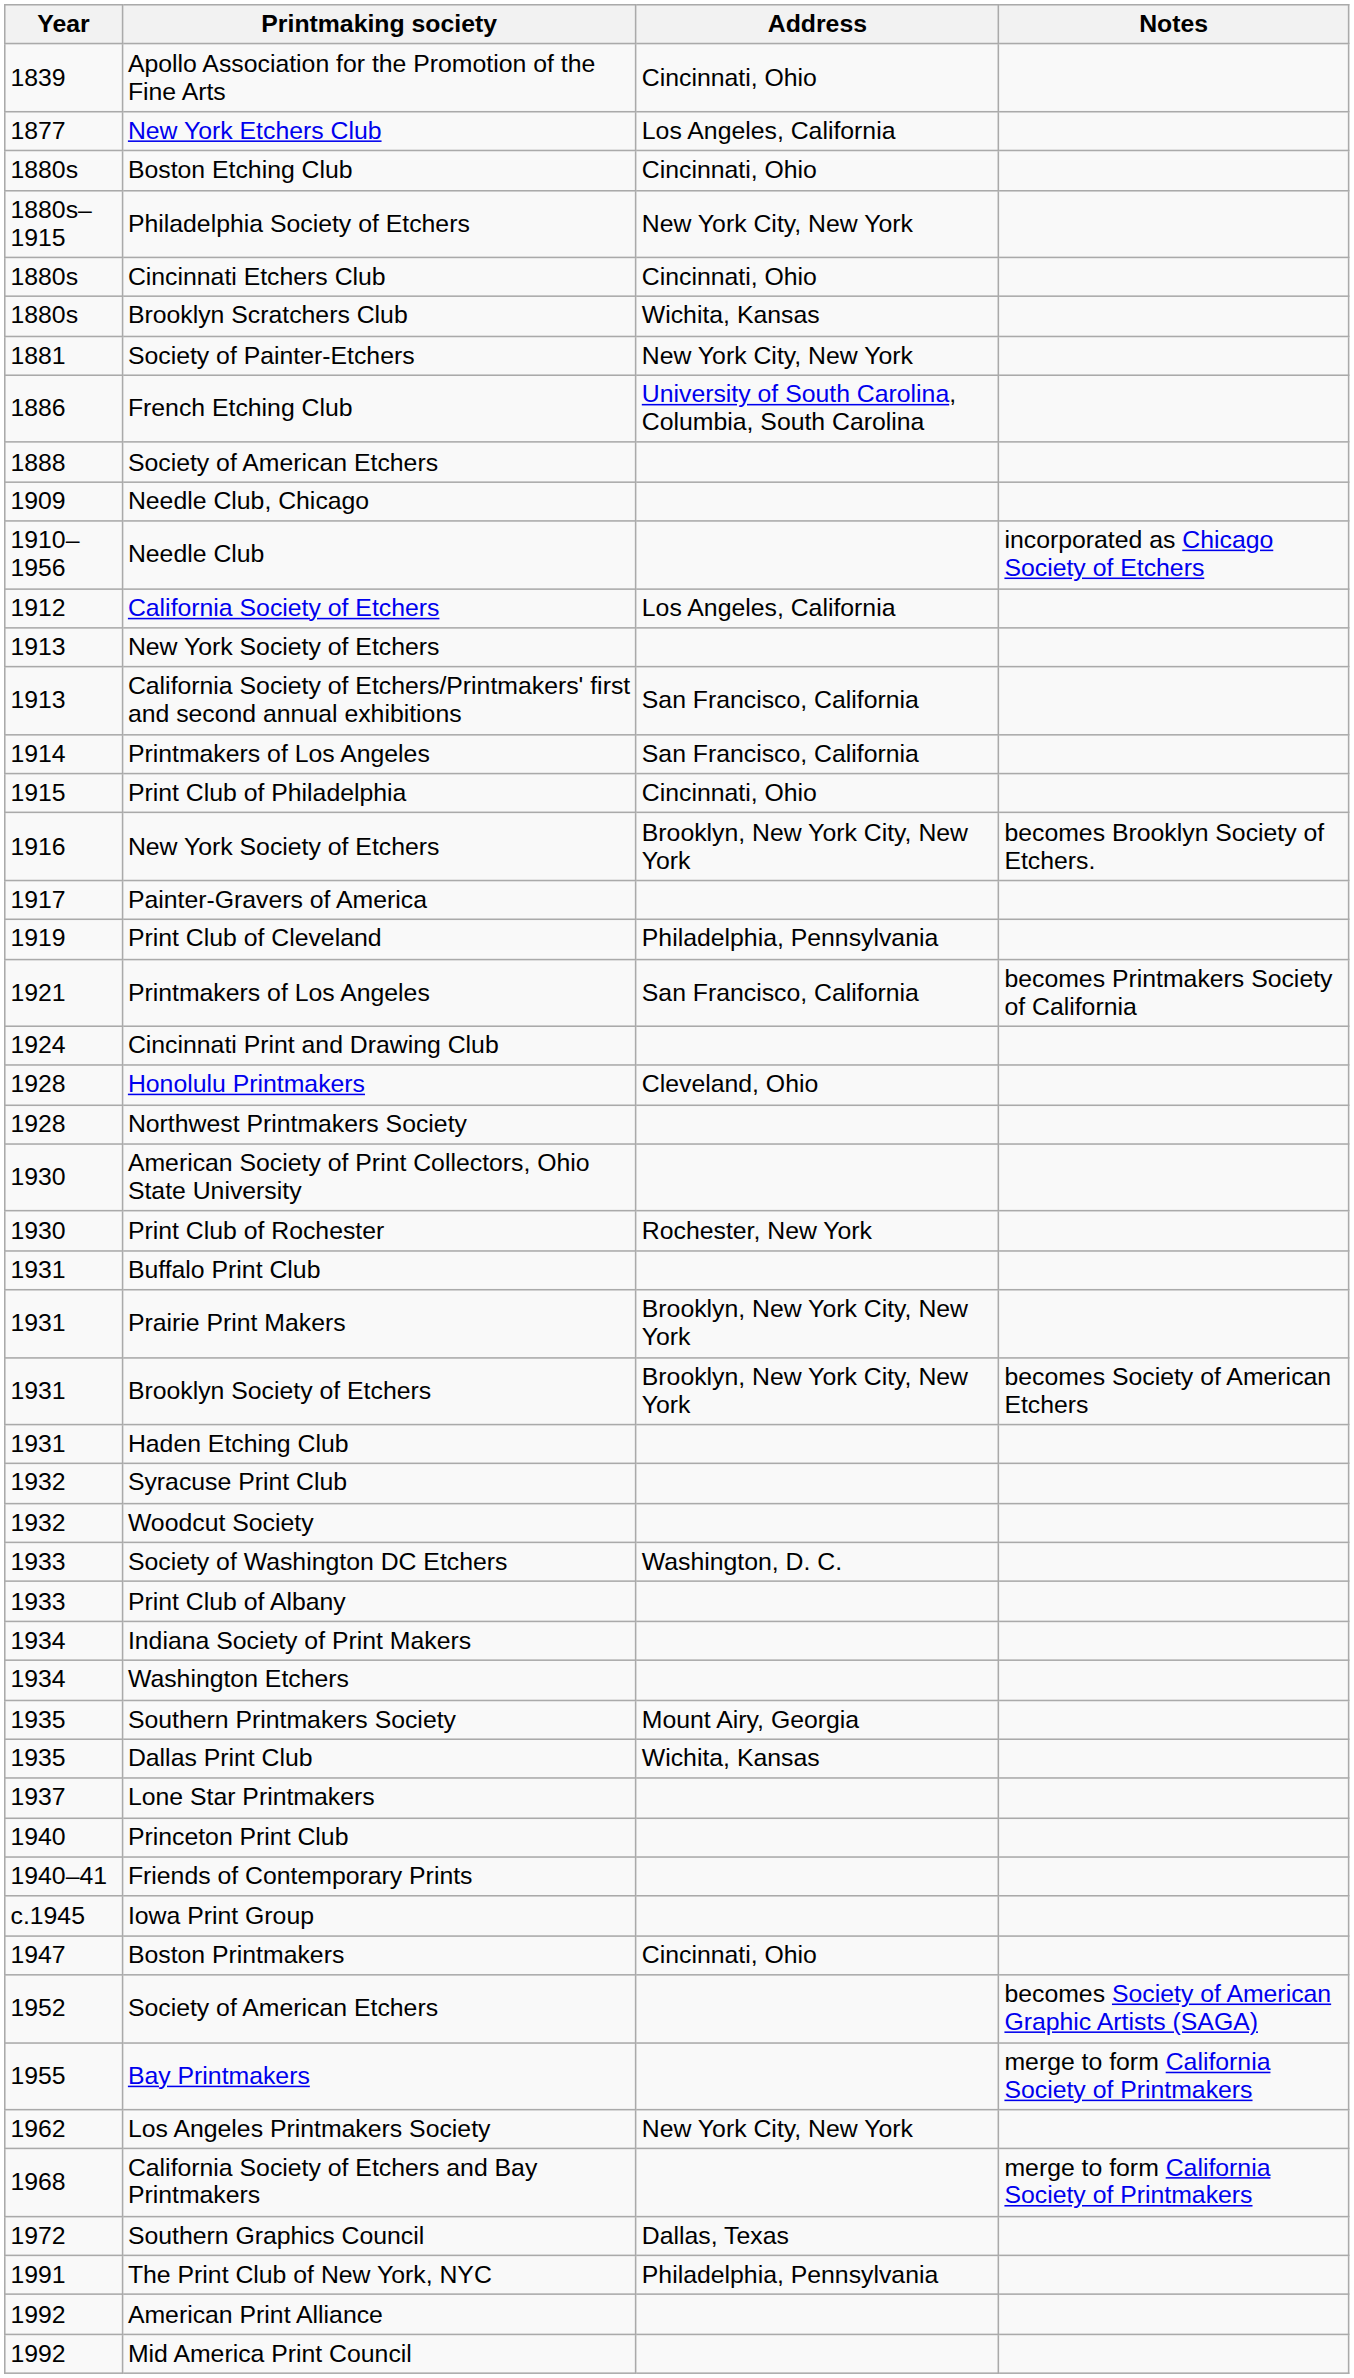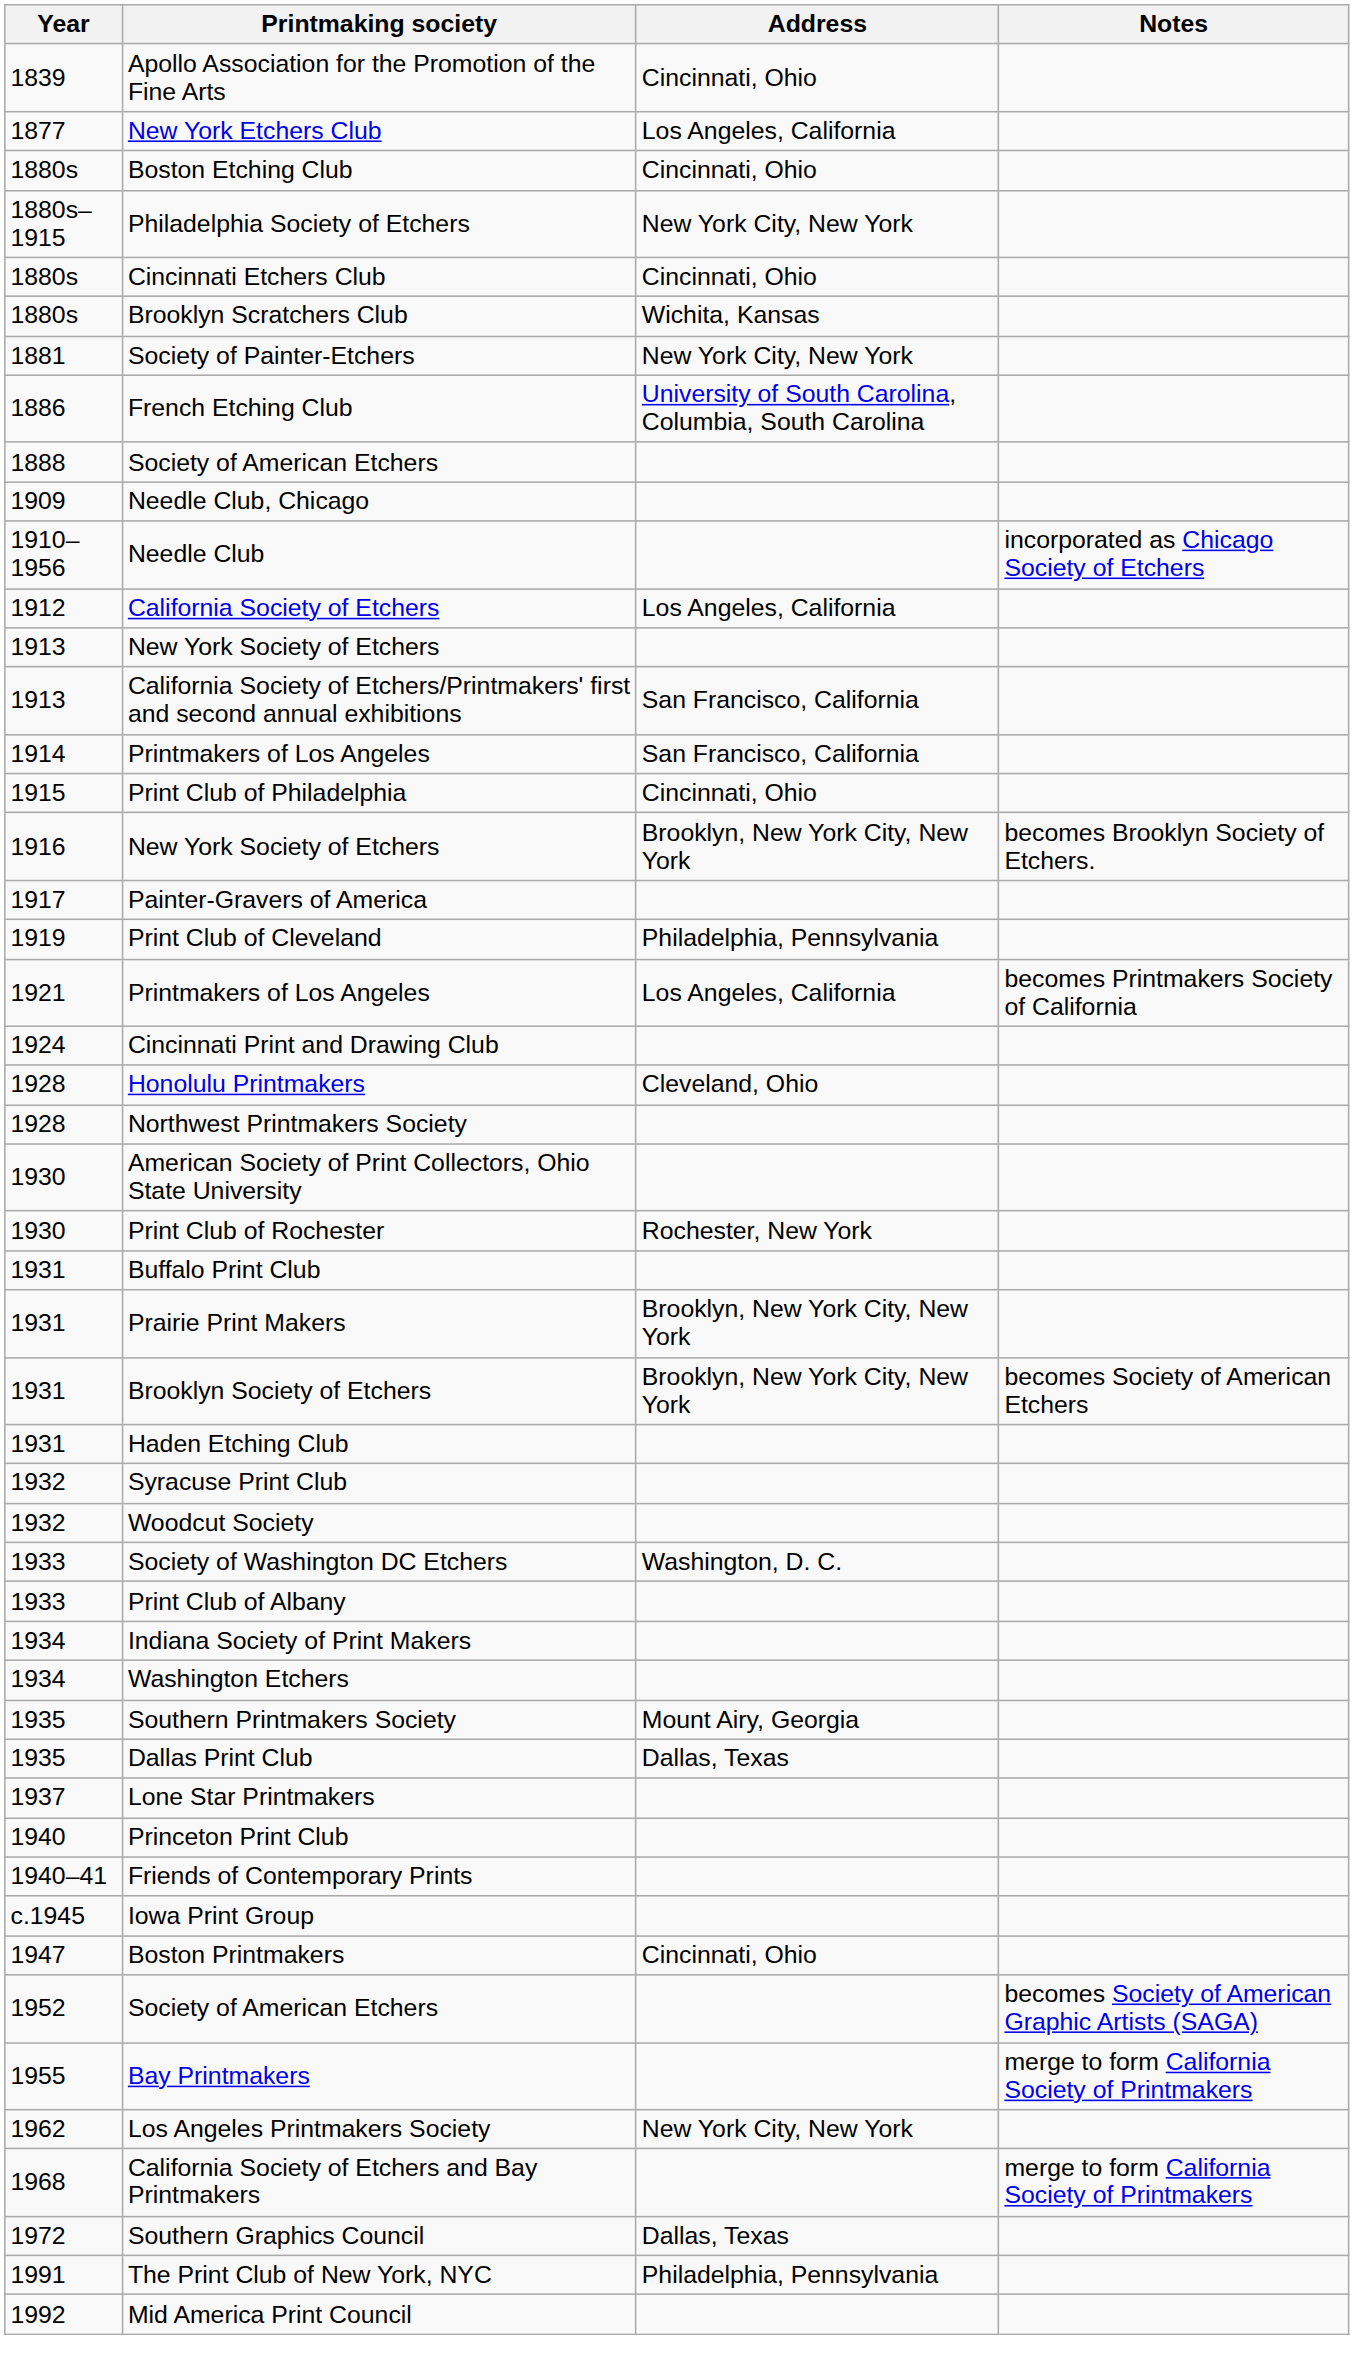1921 / Printmakers of Los Angeles | Address: San Francisco, California -> Los Angeles, California
Dallas Print Club | Address: Wichita, Kansas -> Dallas, Texas
- row: 1992 | American Print Alliance
